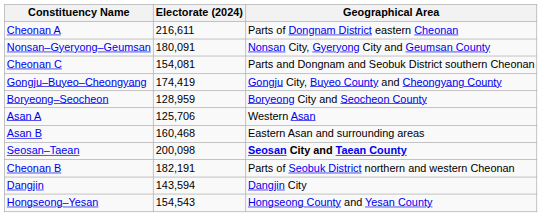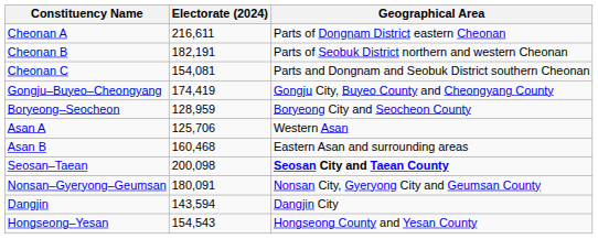rows swapped: Cheonan B <-> Nonsan–Gyeryong–Geumsan
